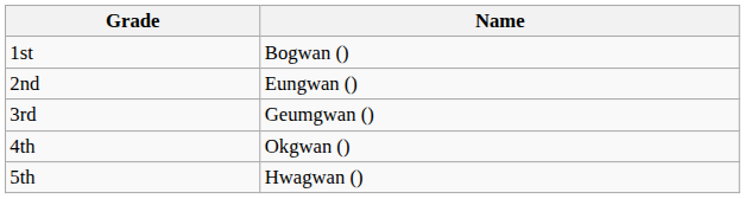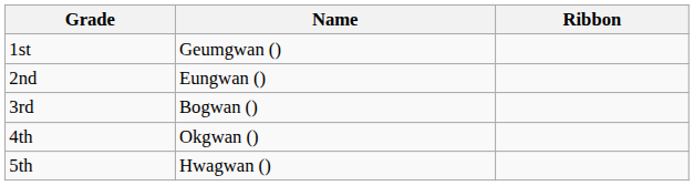+ column: Ribbon
1st | Name: Bogwan () -> Geumgwan ()
3rd | Name: Geumgwan () -> Bogwan ()
